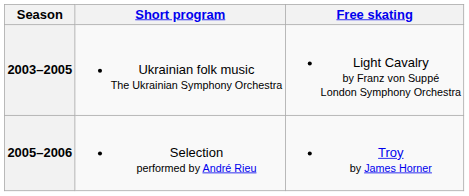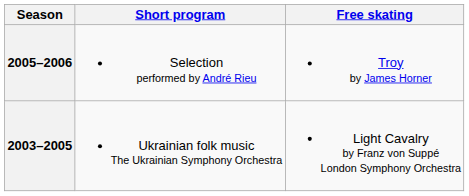rows swapped: 2005–2006 <-> 2003–2005
